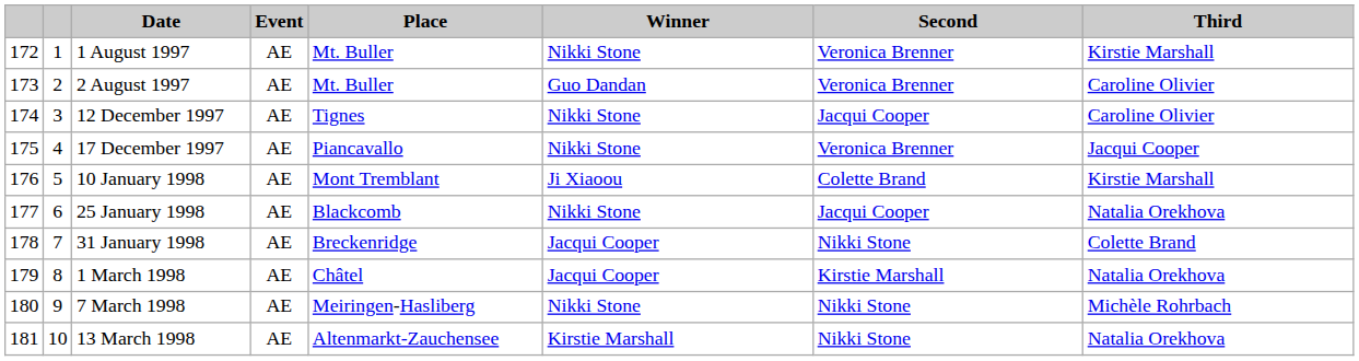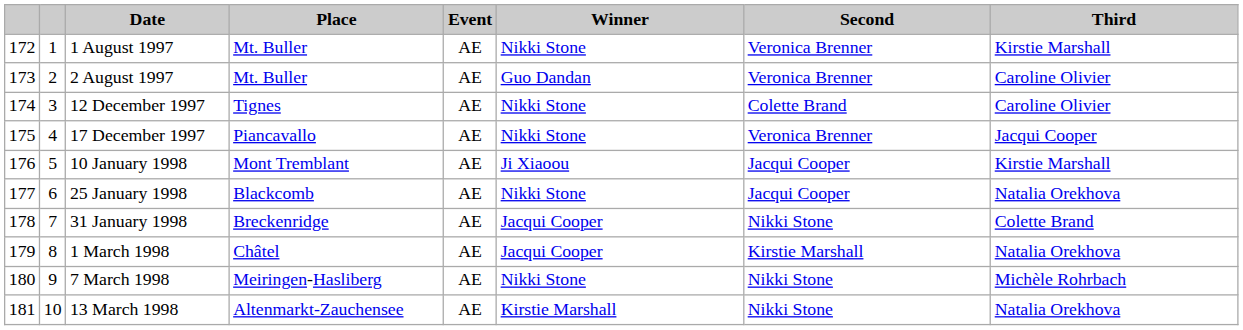columns swapped: Place <-> Event
12 December 1997 | Second: Jacqui Cooper -> Colette Brand
10 January 1998 | Second: Colette Brand -> Jacqui Cooper
